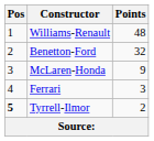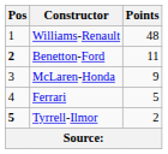Benetton-Ford | Pos: normal -> bold
Benetton-Ford | Points: 32 -> 11
Ferrari | Points: 3 -> 5
